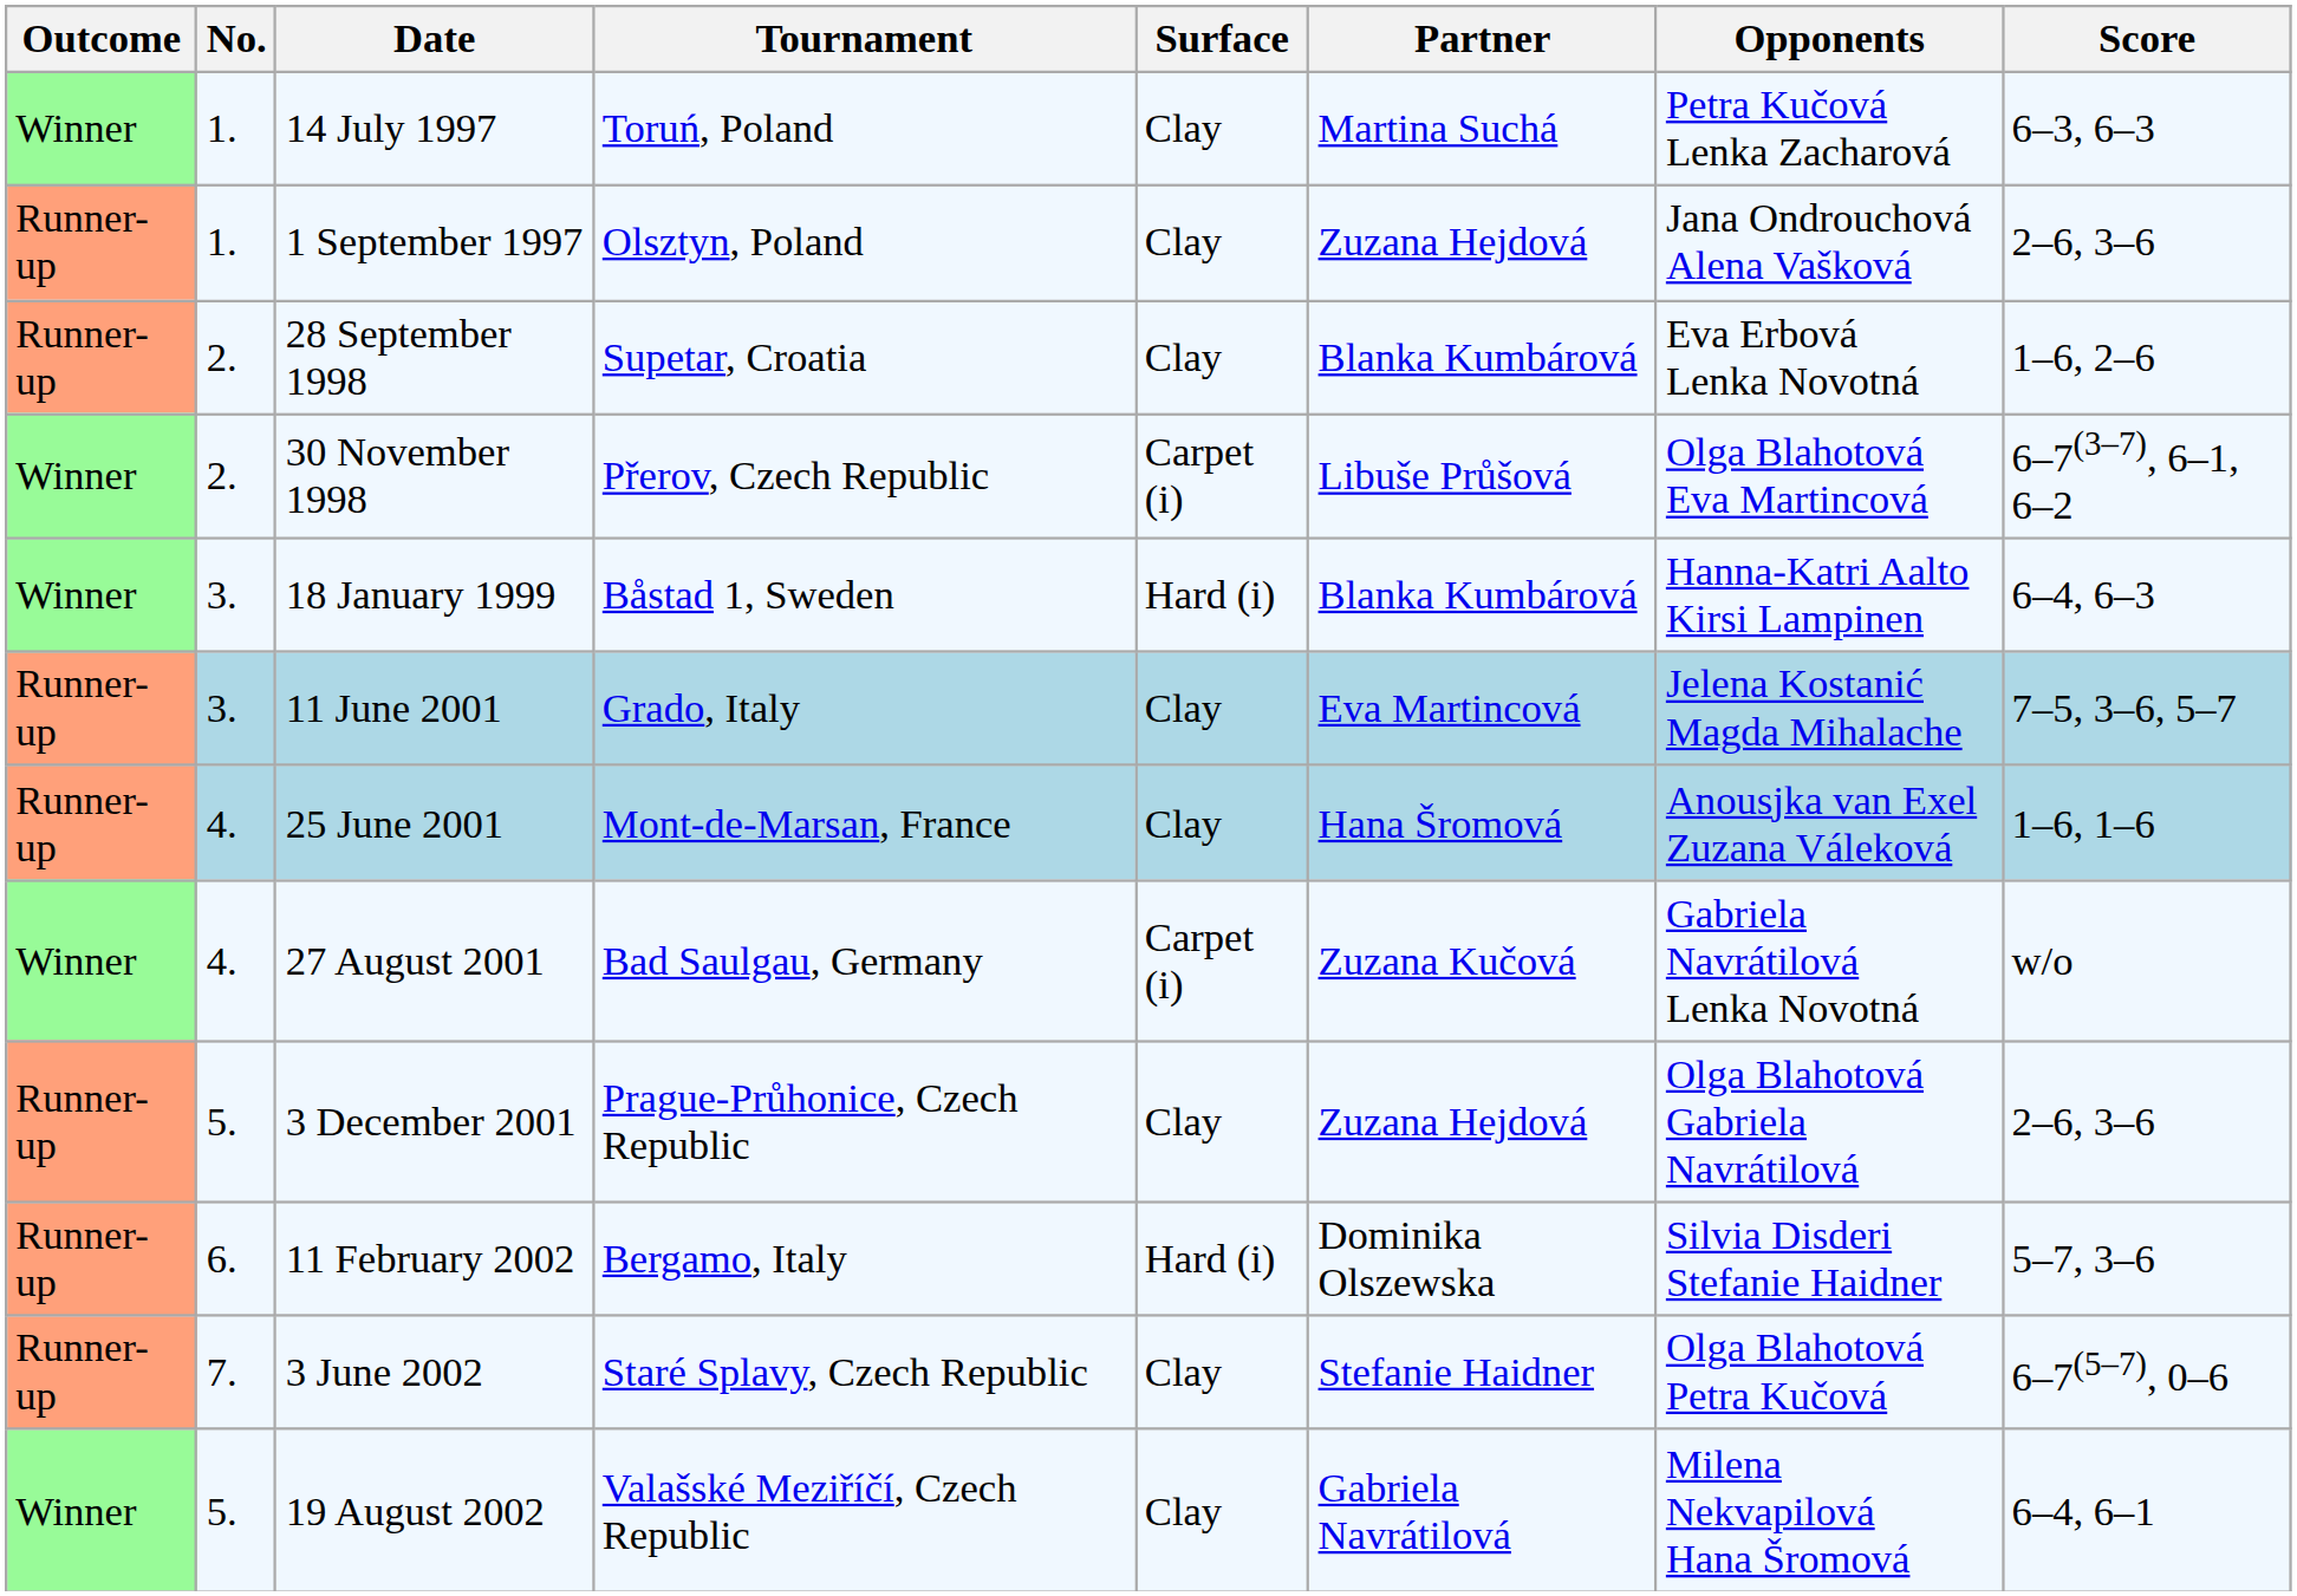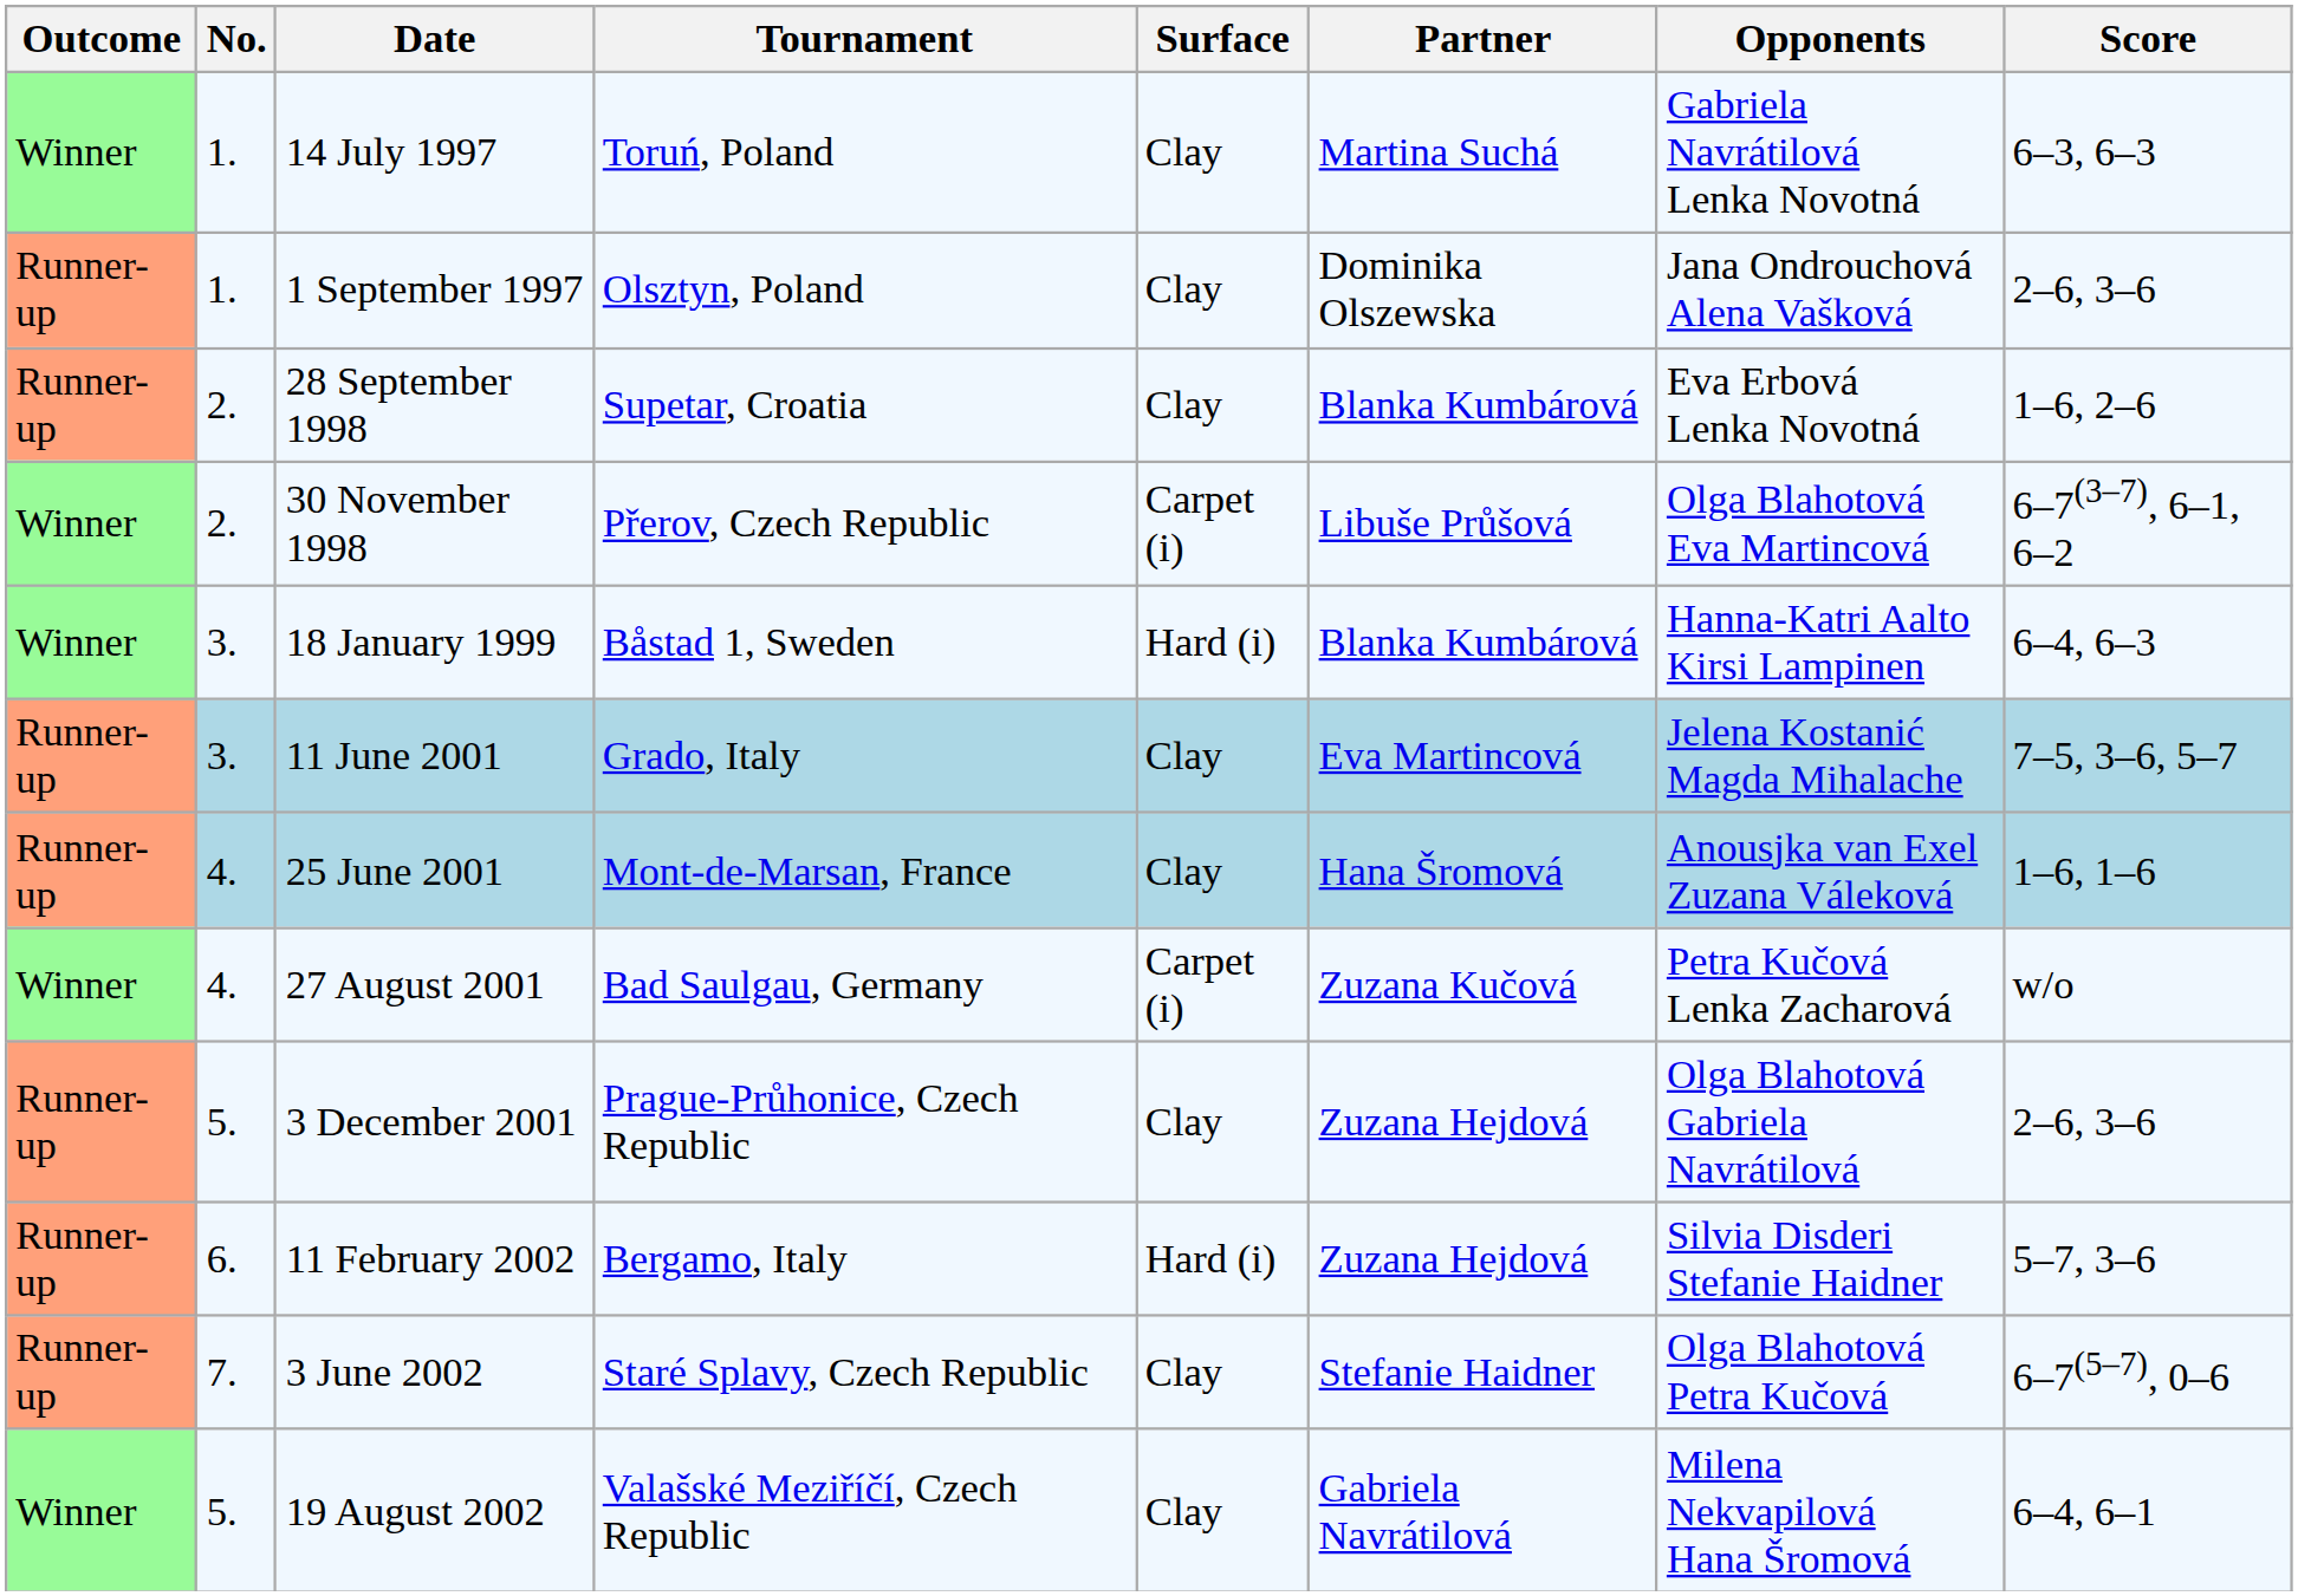14 July 1997 | Opponents: Petra Kučová Lenka Zacharová -> Gabriela Navrátilová Lenka Novotná
1 September 1997 | Partner: Zuzana Hejdová -> Dominika Olszewska
27 August 2001 | Opponents: Gabriela Navrátilová Lenka Novotná -> Petra Kučová Lenka Zacharová
11 February 2002 | Partner: Dominika Olszewska -> Zuzana Hejdová
